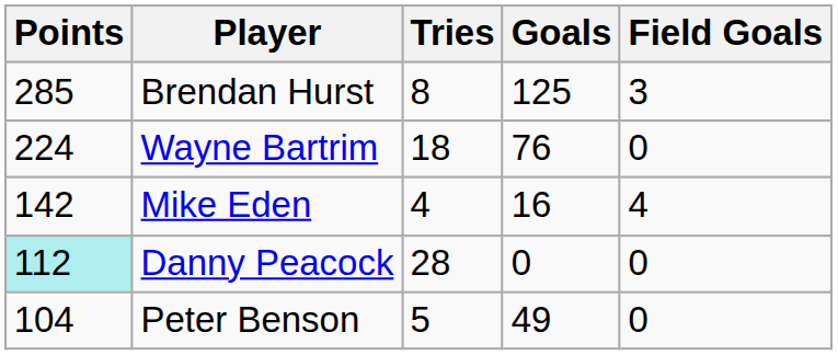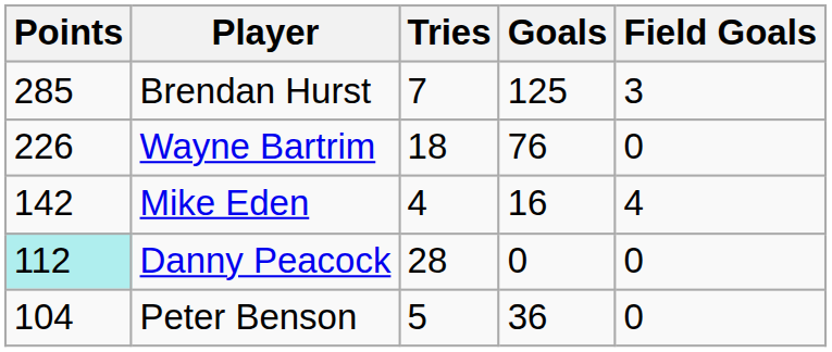Brendan Hurst | Tries: 8 -> 7
Wayne Bartrim | Points: 224 -> 226
Peter Benson | Goals: 49 -> 36
